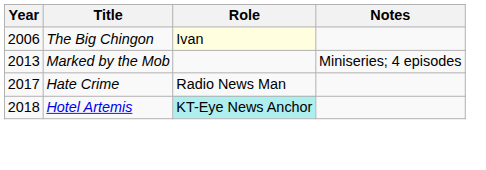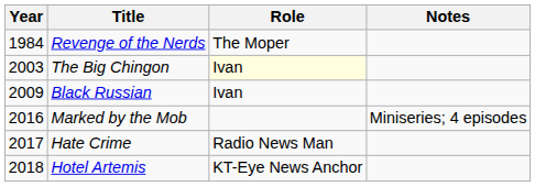+ row: 1984 | Revenge of the Nerds | The Moper
The Big Chingon | Year: 2006 -> 2003
+ row: 2009 | Black Russian | Ivan
Marked by the Mob | Year: 2013 -> 2016
Hotel Artemis | Role: paleturquoise background -> no background
